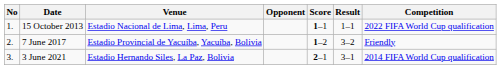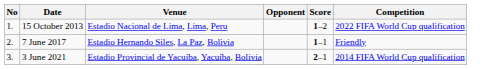- column: Result | 1–1 | 3–2 | 3–1
15 October 2013 | Score: 1–1 -> 1–2
7 June 2017 | Venue: Estadio Provincial de Yacuíba, Yacuíba, Bolivia -> Estadio Hernando Siles, La Paz, Bolivia
7 June 2017 | Score: 1–2 -> 1–1
3 June 2021 | Venue: Estadio Hernando Siles, La Paz, Bolivia -> Estadio Provincial de Yacuíba, Yacuíba, Bolivia
